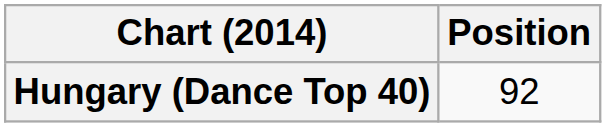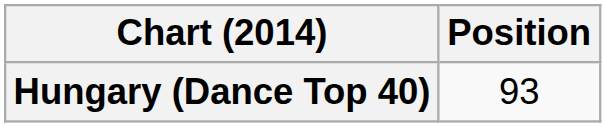Hungary (Dance Top 40) | Position: 92 -> 93
